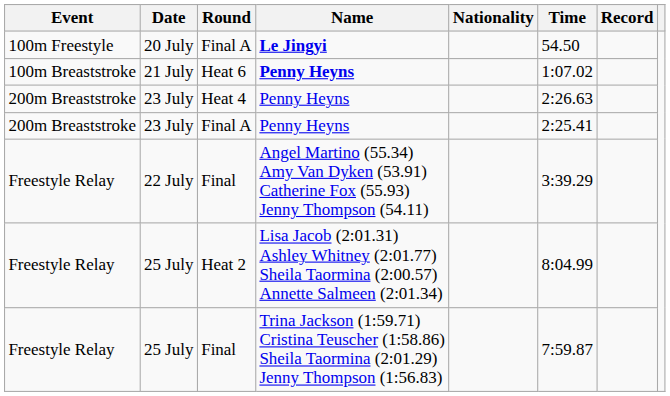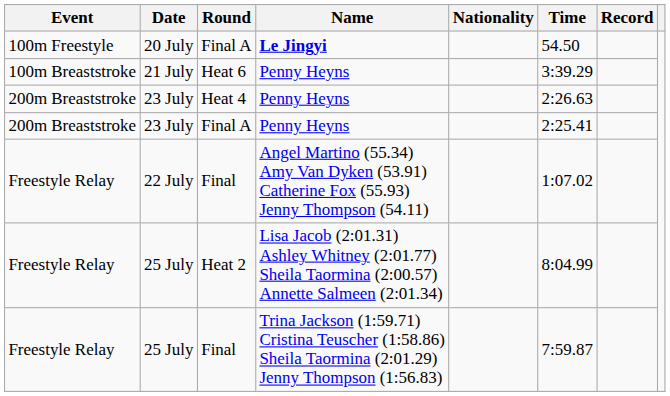21 July | Name: bold -> normal
21 July | Time: 1:07.02 -> 3:39.29
22 July | Time: 3:39.29 -> 1:07.02
